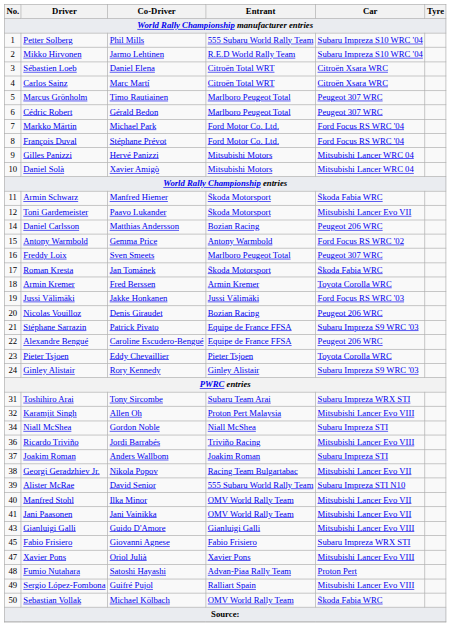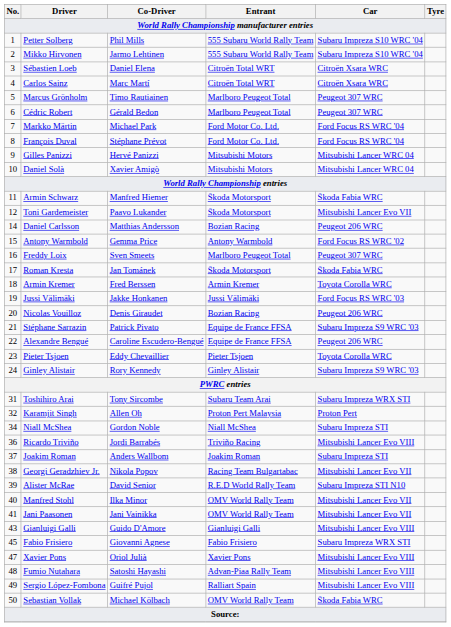Mikko Hirvonen | Entrant: R.E.D World Rally Team -> 555 Subaru World Rally Team
Karamjit Singh | Car: Mitsubishi Lancer Evo VIII -> Proton Pert
Alister McRae | Entrant: 555 Subaru World Rally Team -> R.E.D World Rally Team
Fumio Nutahara | Car: Proton Pert -> Mitsubishi Lancer Evo VIII
